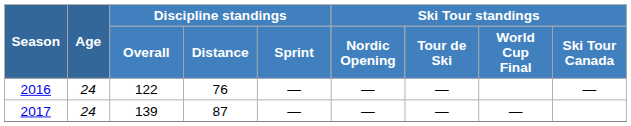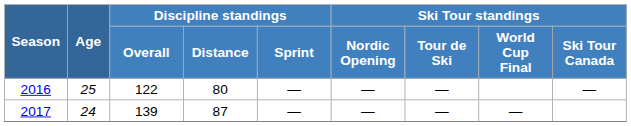2016 | Age: 24 -> 25
2016 | Discipline standings / Distance: 76 -> 80
